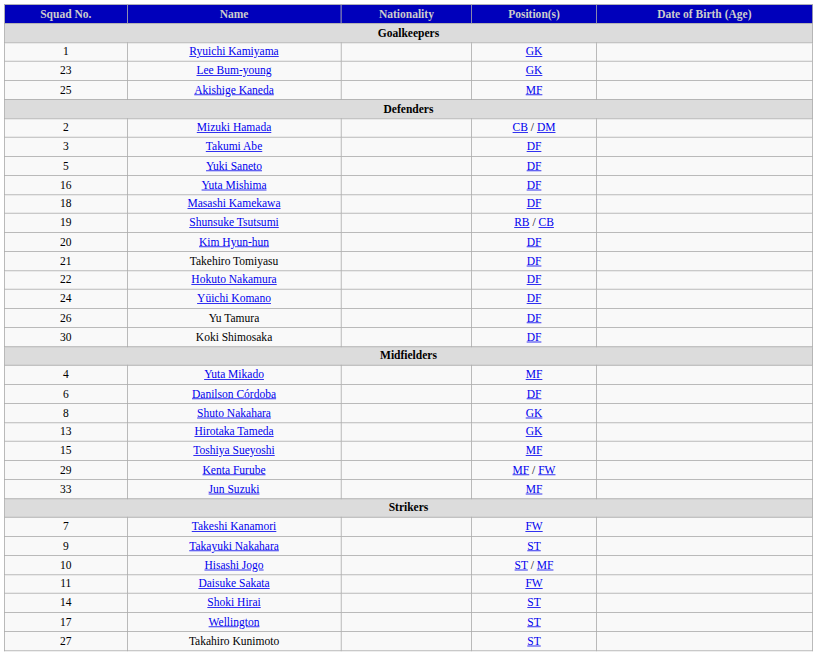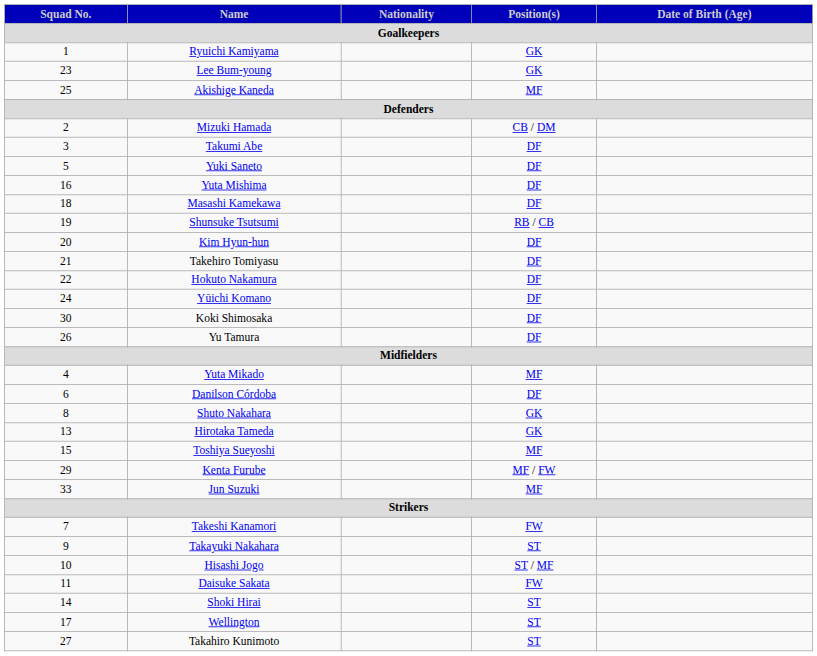rows swapped: Yu Tamura <-> Koki Shimosaka
